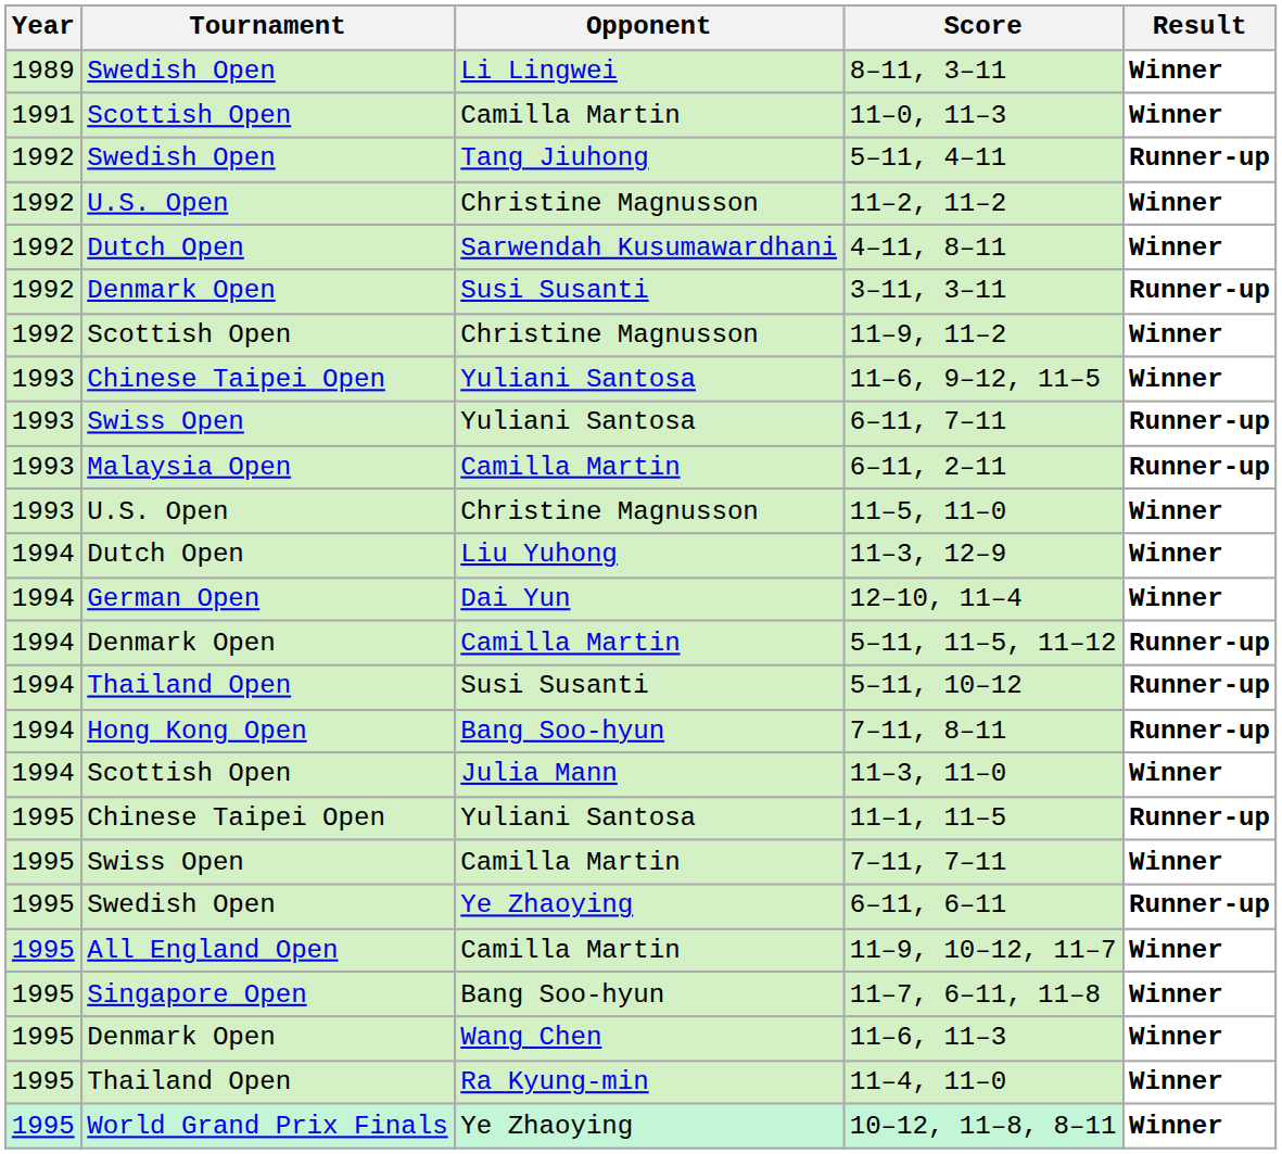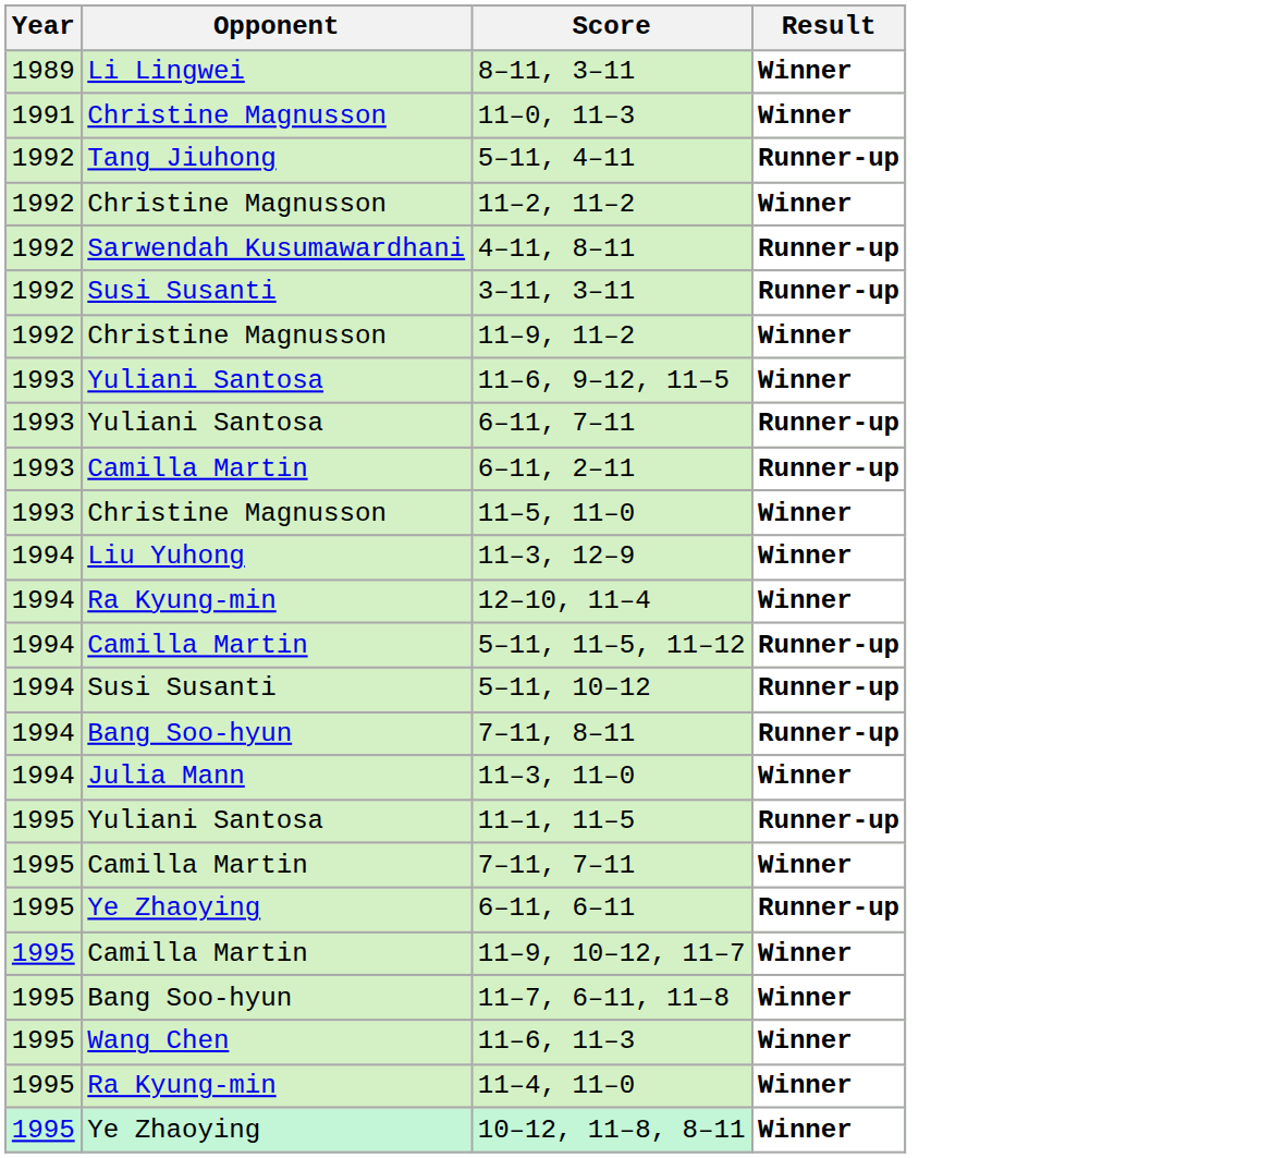- column: Tournament | Swedish Open | Scottish Open | Swedish Open | U.S. Open | Dutch Open | Denmark Open | Scottish Open | Chinese Taipei Open | Swiss Open | Malaysia Open | U.S. Open | Dutch Open | German Open | Denmark Open | Thailand Open | Hong Kong Open | Scottish Open | Chinese Taipei Open | Swiss Open | Swedish Open | All England Open | Singapore Open | Denmark Open | Thailand Open | World Grand Prix Finals
11–0, 11–3 | Opponent: Camilla Martin -> Christine Magnusson
4–11, 8–11 | Result: Winner -> Runner-up
12–10, 11–4 | Opponent: Dai Yun -> Ra Kyung-min
